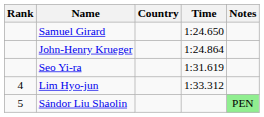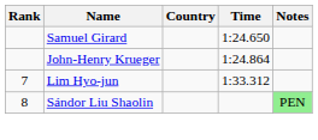- row: Seo Yi-ra | 1:31.619
Lim Hyo-jun | Rank: 4 -> 7
Sándor Liu Shaolin | Rank: 5 -> 8
